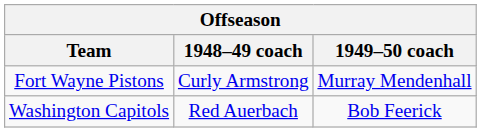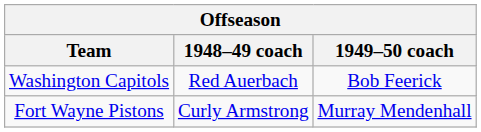rows swapped: Fort Wayne Pistons <-> Washington Capitols
